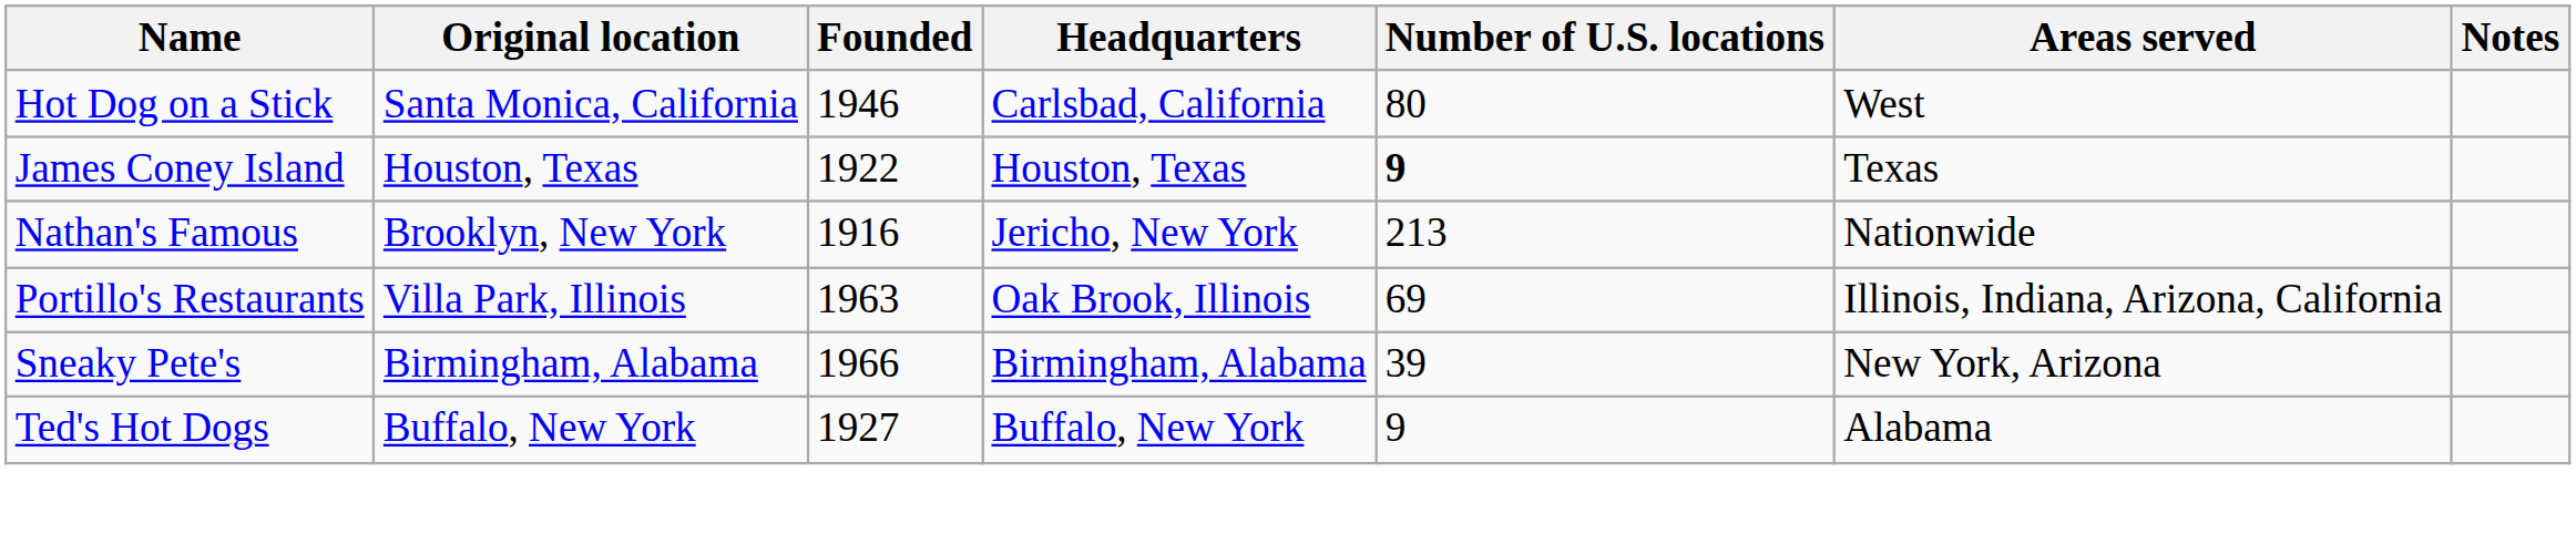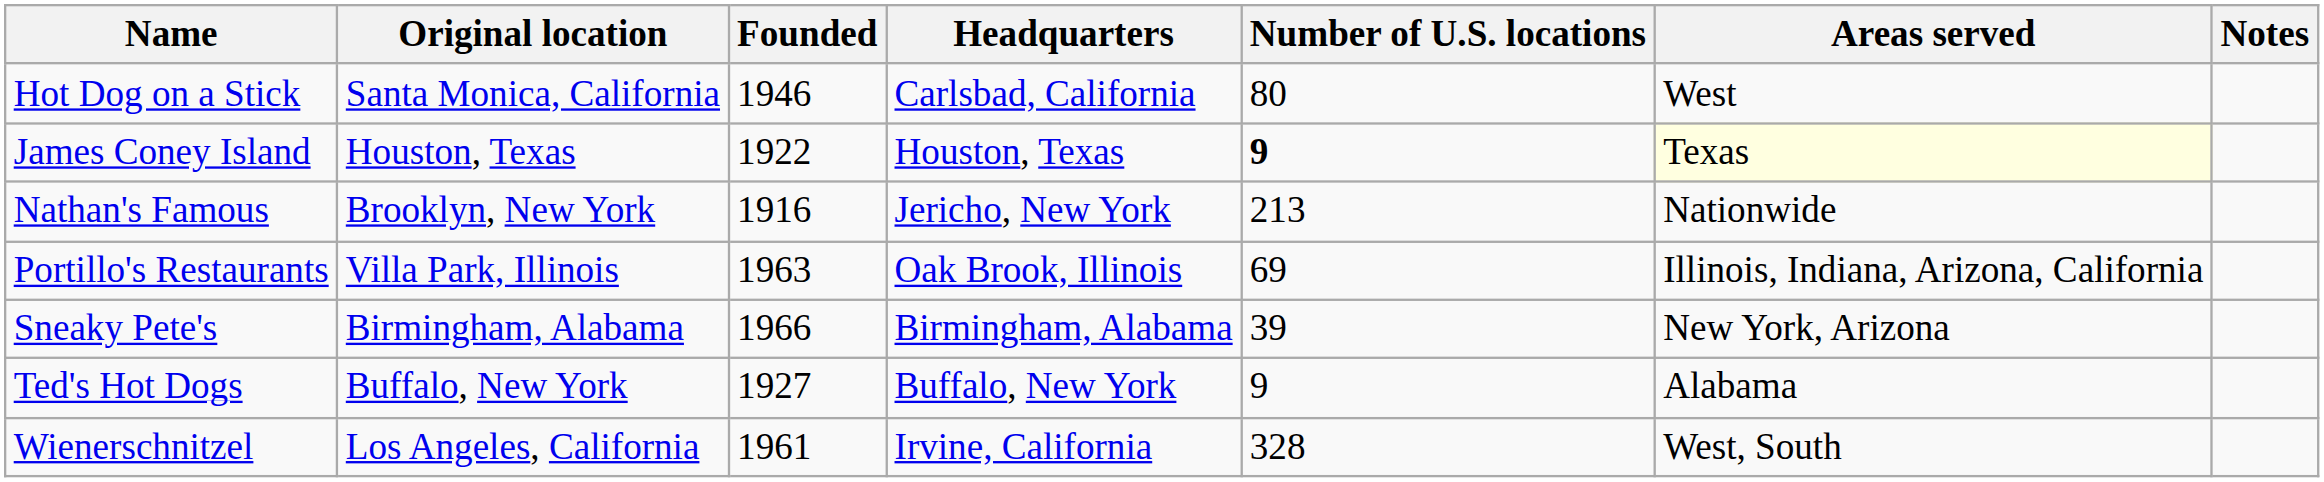James Coney Island | Areas served: no background -> lightyellow background
+ row: Wienerschnitzel | Los Angeles, California | 1961 | Irvine, California | 328 | West, South
